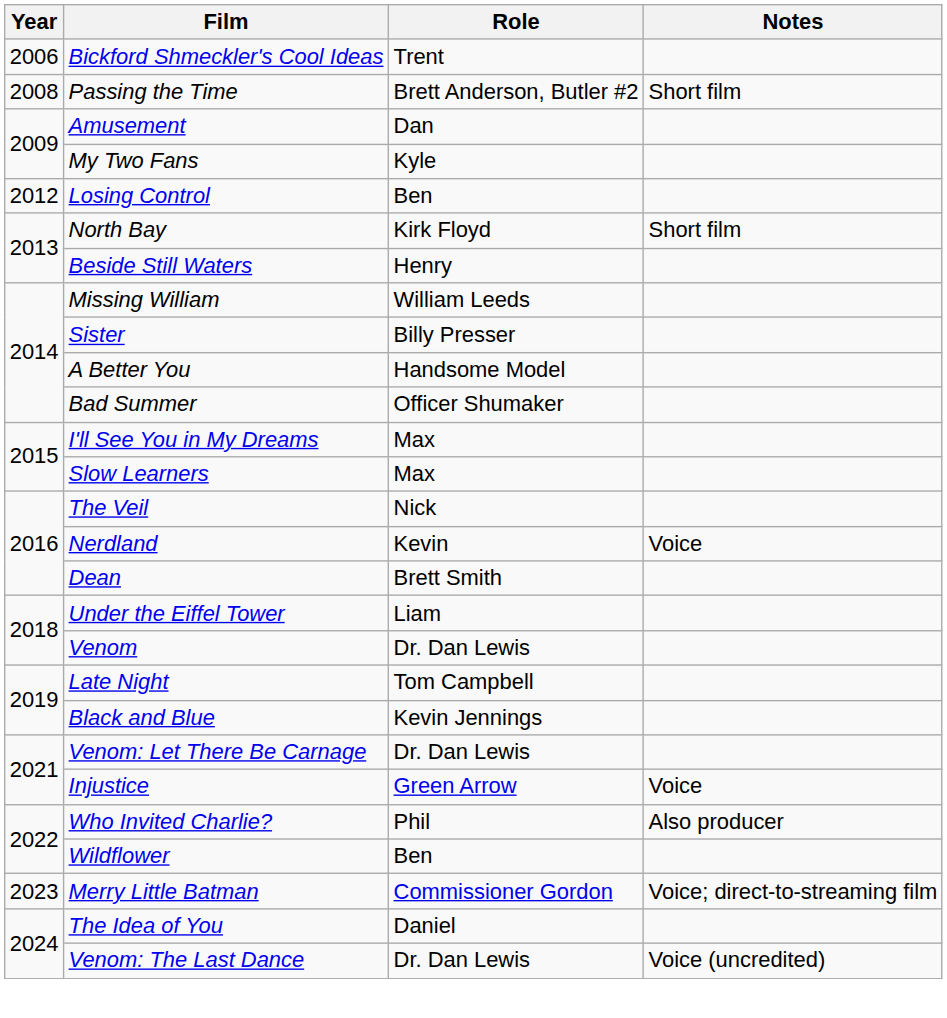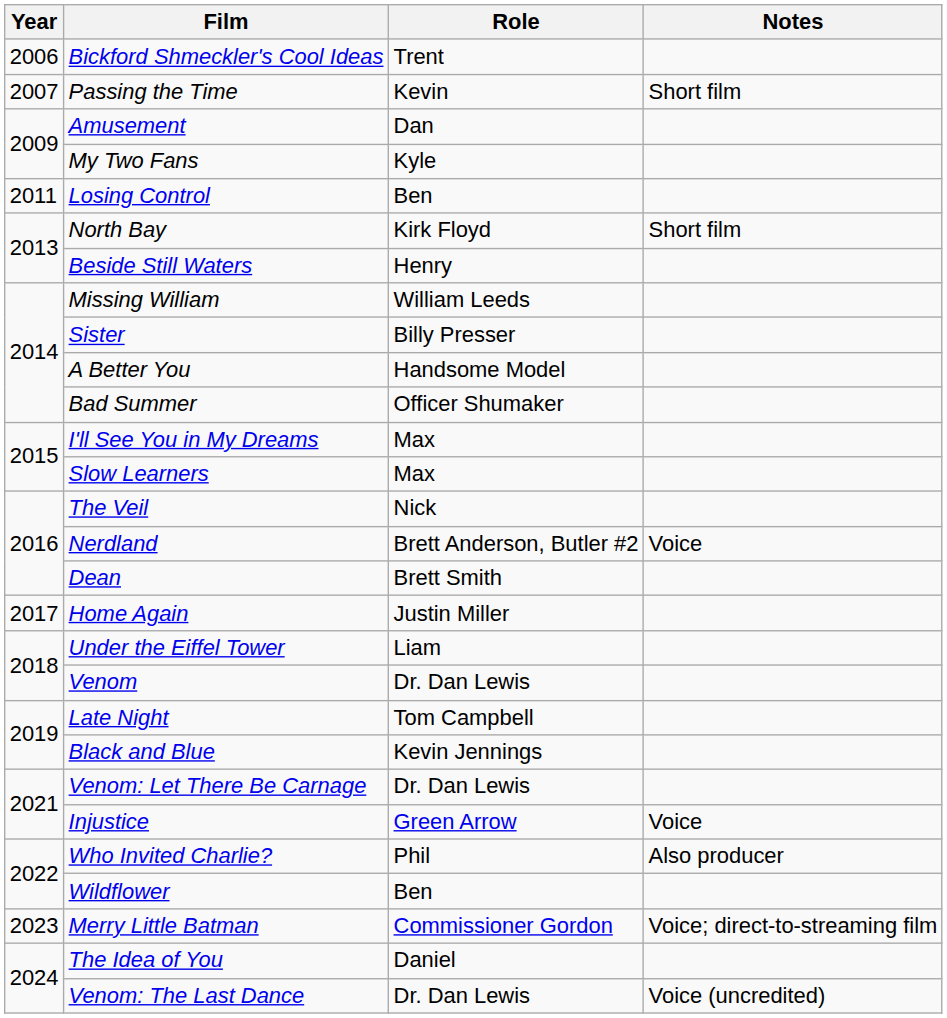Passing the Time | Year: 2008 -> 2007
Passing the Time | Role: Brett Anderson, Butler #2 -> Kevin
Losing Control | Year: 2012 -> 2011
Nerdland | Role: Kevin -> Brett Anderson, Butler #2
+ row: 2017 | Home Again | Justin Miller
